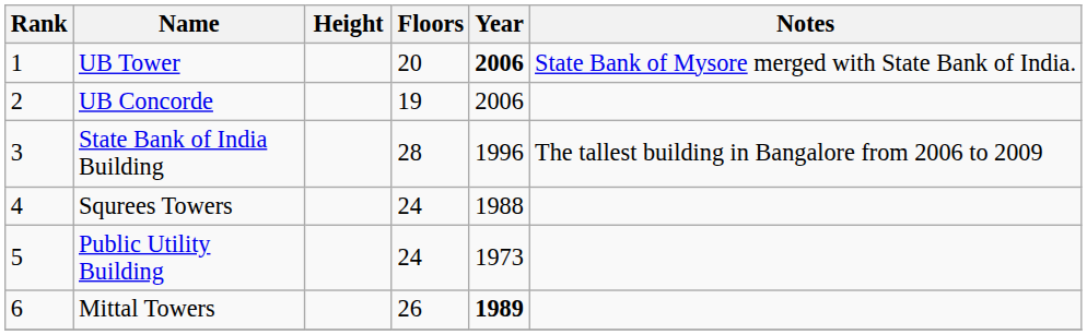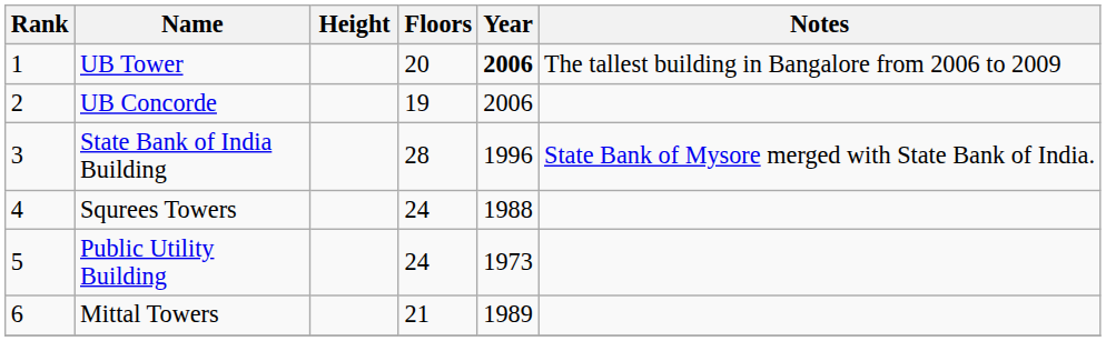UB Tower | Notes: State Bank of Mysore merged with State Bank of India. -> The tallest building in Bangalore from 2006 to 2009
State Bank of India Building | Notes: The tallest building in Bangalore from 2006 to 2009 -> State Bank of Mysore merged with State Bank of India.
Mittal Towers | Floors: 26 -> 21
Mittal Towers | Year: bold -> normal
